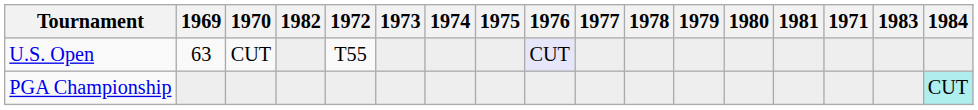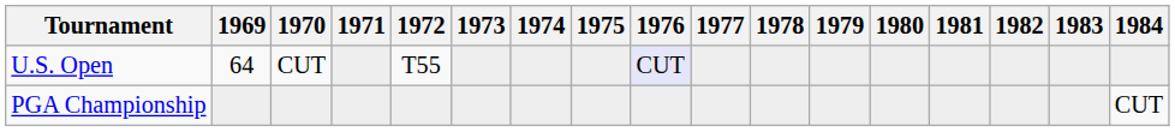columns swapped: 1971 <-> 1982
U.S. Open | 1969: 63 -> 64
PGA Championship | 1984: paleturquoise background -> no background
